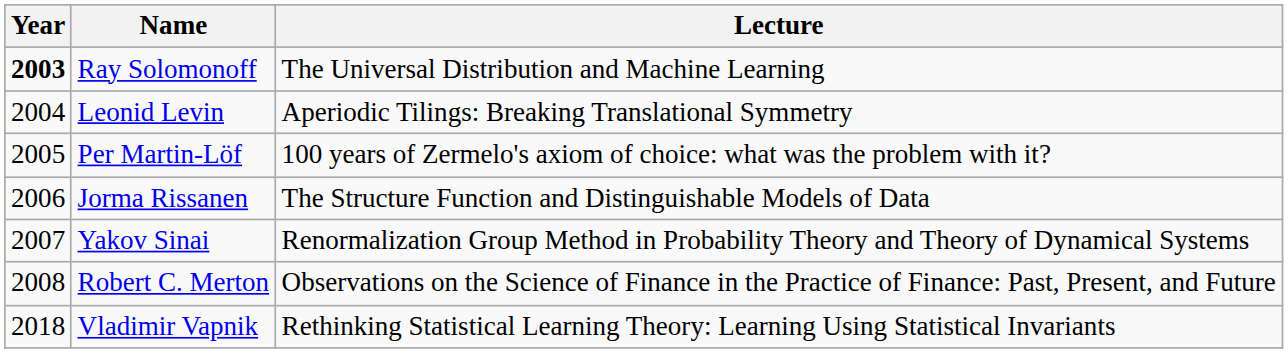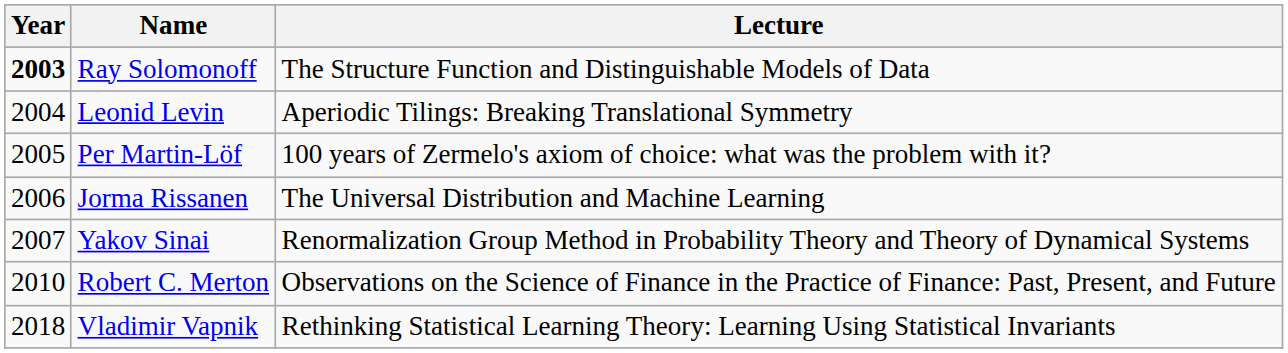Ray Solomonoff | Lecture: The Universal Distribution and Machine Learning -> The Structure Function and Distinguishable Models of Data
Jorma Rissanen | Lecture: The Structure Function and Distinguishable Models of Data -> The Universal Distribution and Machine Learning
Robert C. Merton | Year: 2008 -> 2010
